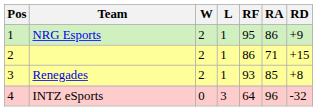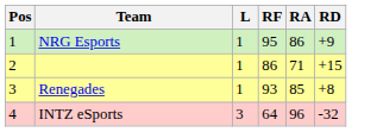- column: W | 2 | 2 | 2 | 0
